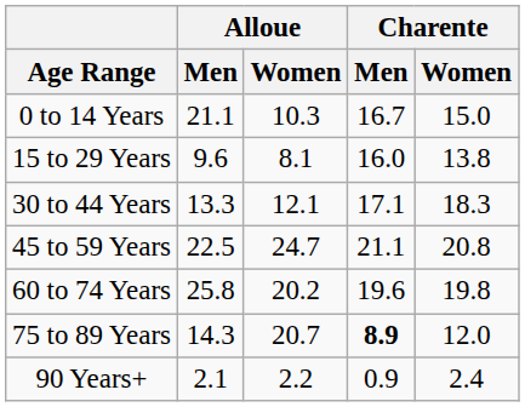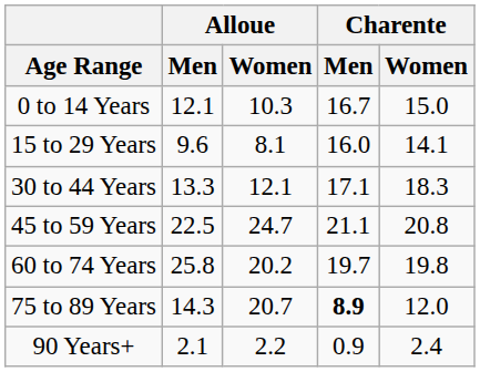0 to 14 Years | Alloue / Men: 21.1 -> 12.1
15 to 29 Years | Charente / Women: 13.8 -> 14.1
60 to 74 Years | Charente / Men: 19.6 -> 19.7
